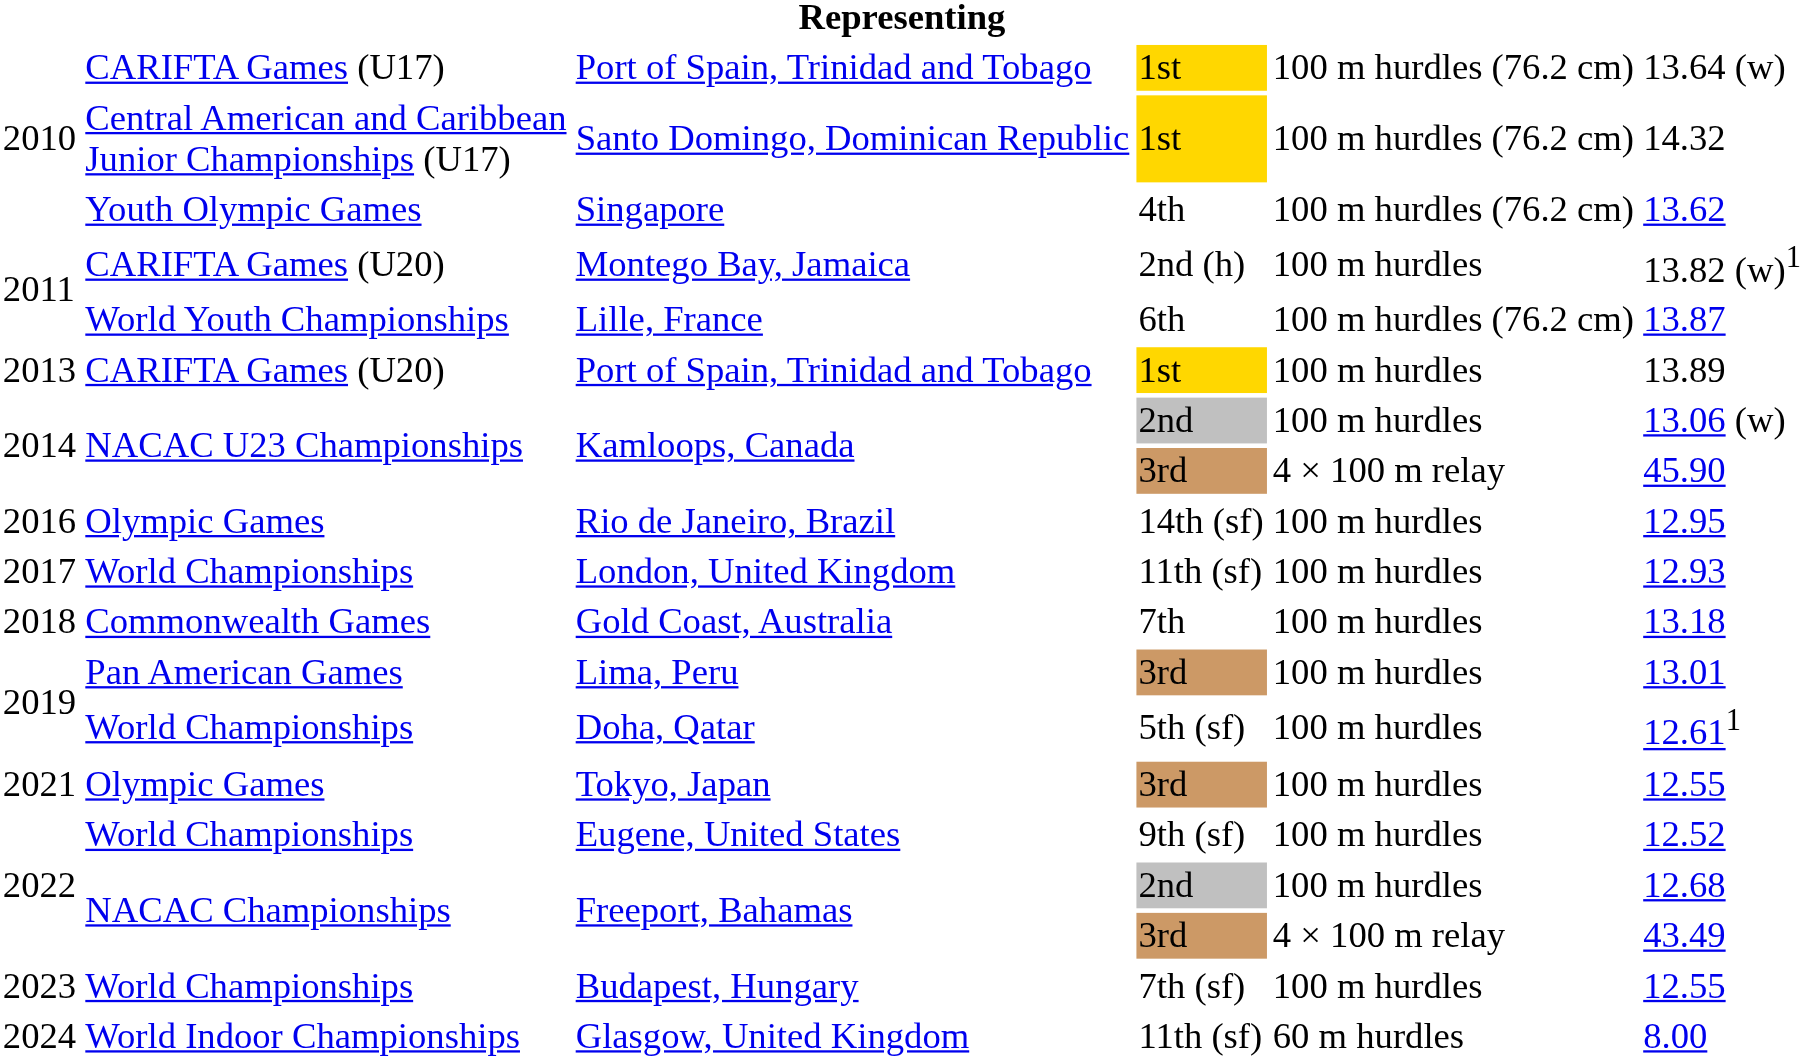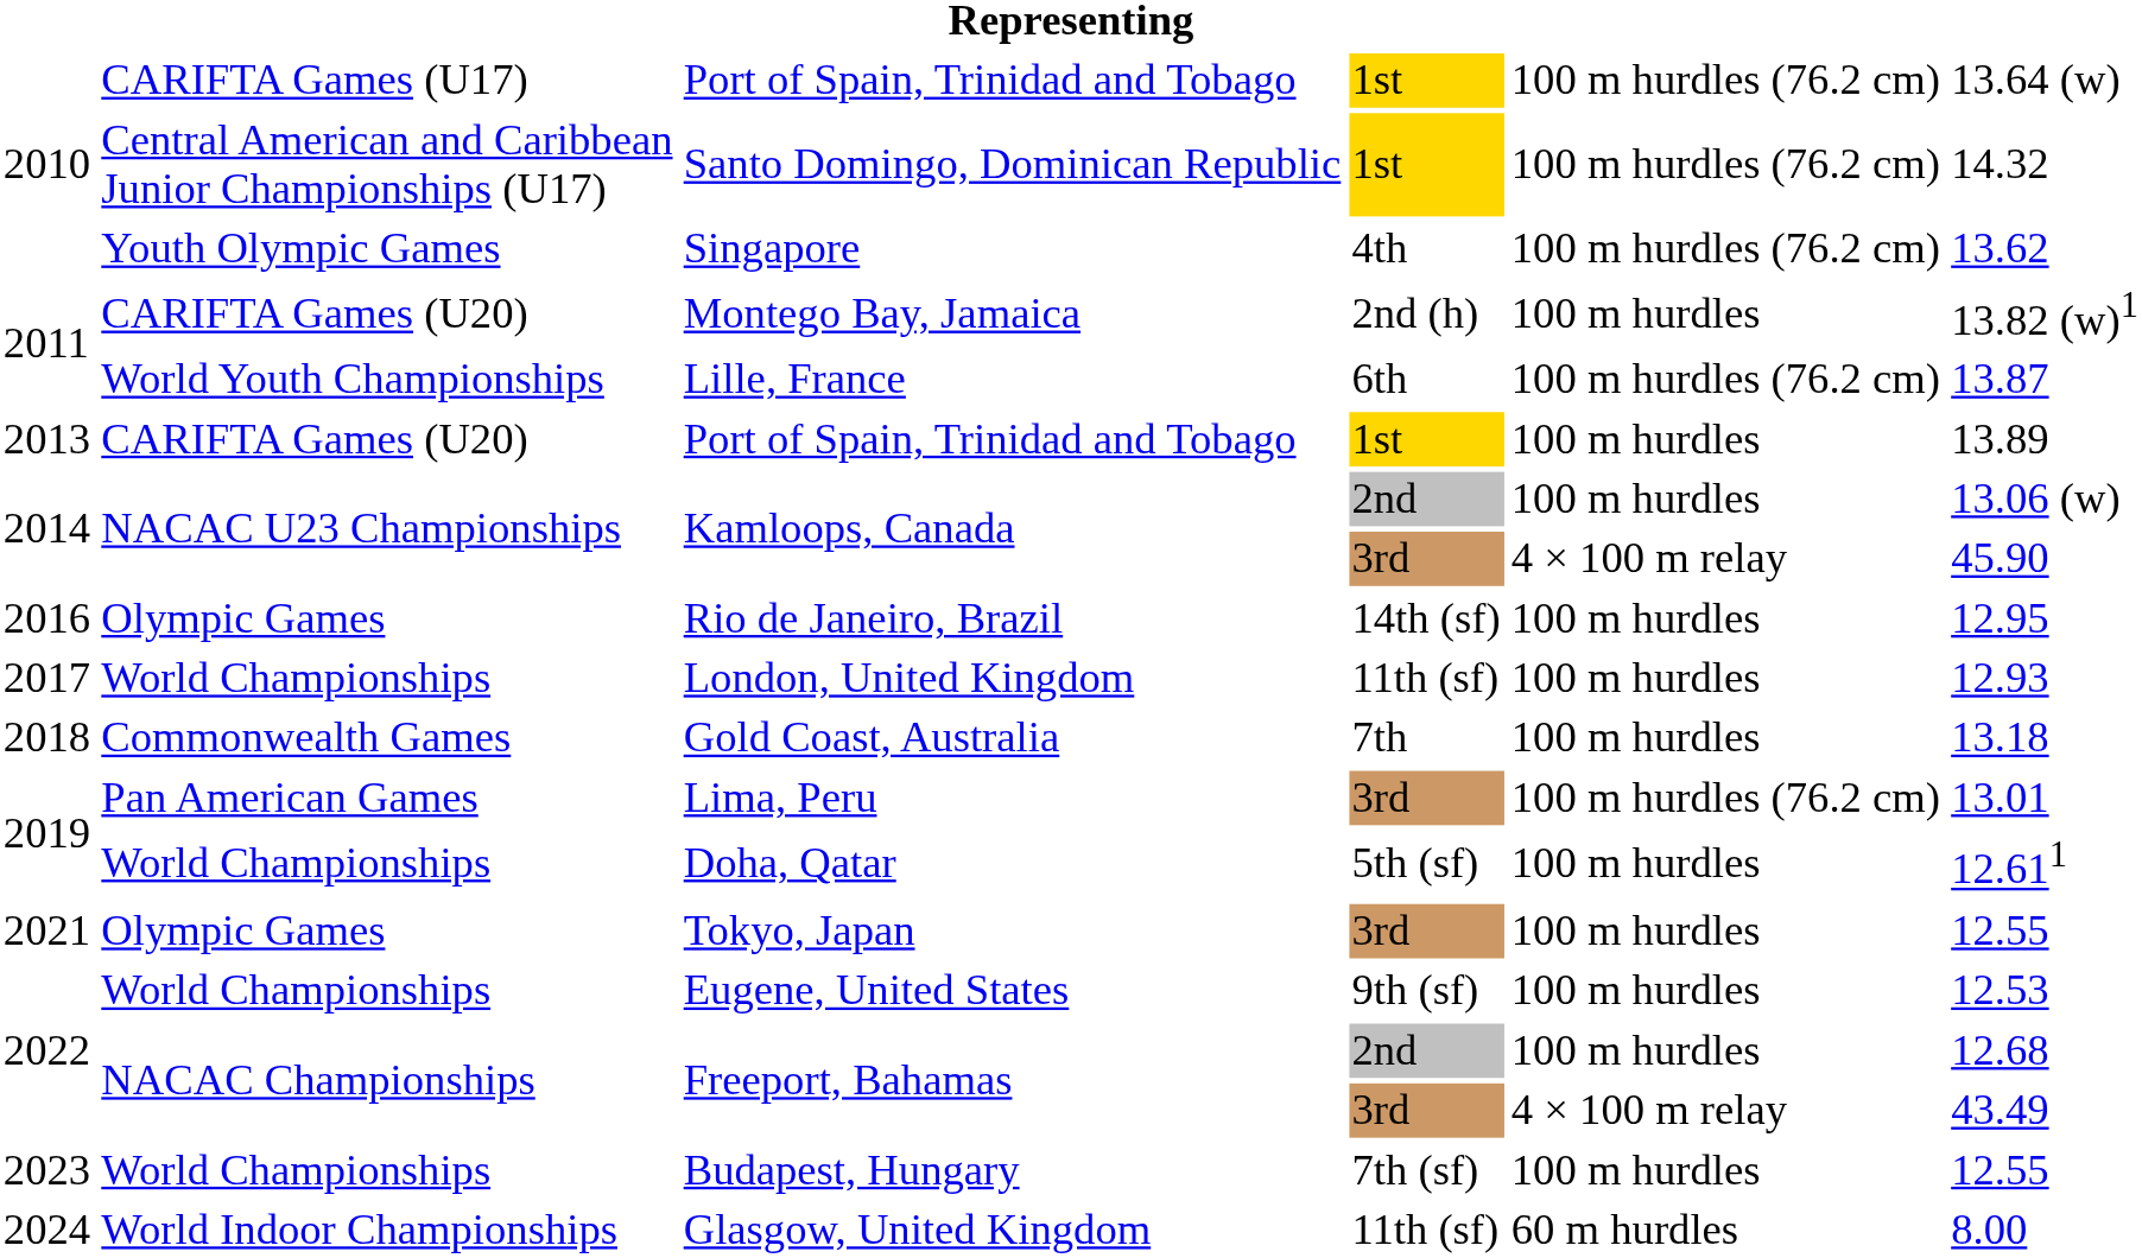Lima, Peru | column 5: 100 m hurdles -> 100 m hurdles (76.2 cm)
Eugene, United States | column 6: 12.52 -> 12.53
